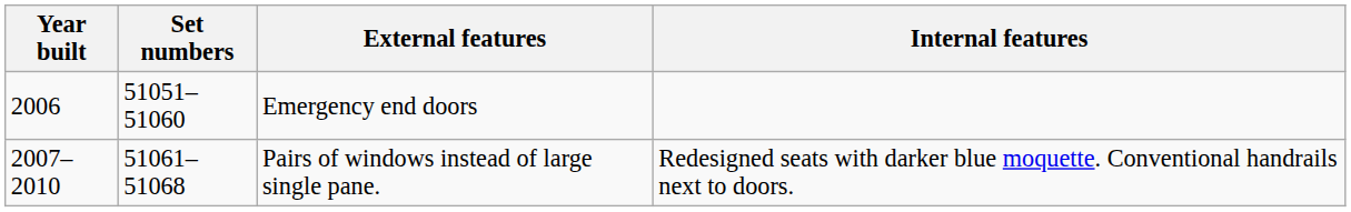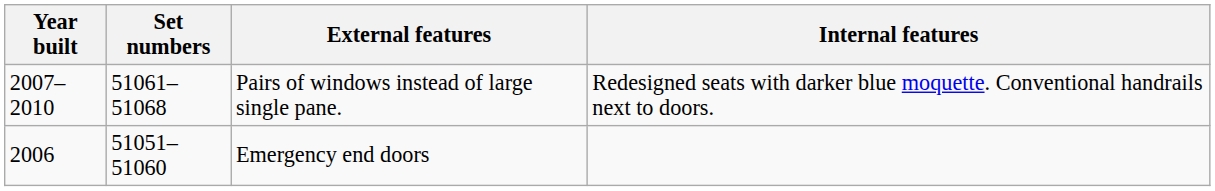rows swapped: Emergency end doors <-> Pairs of windows instead of large single pane.
